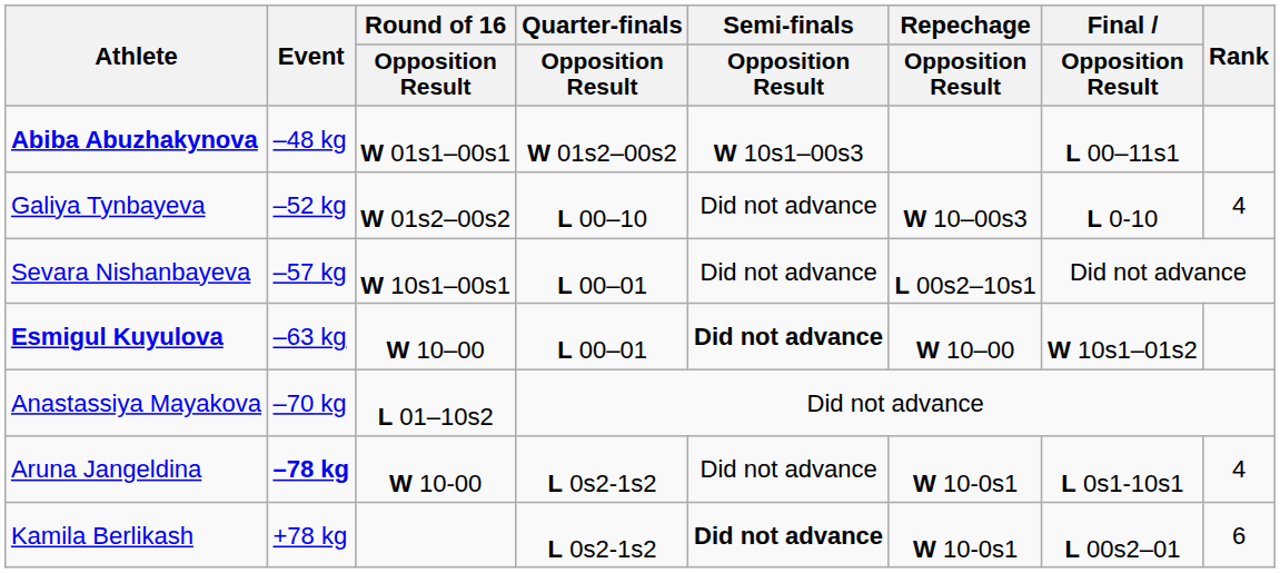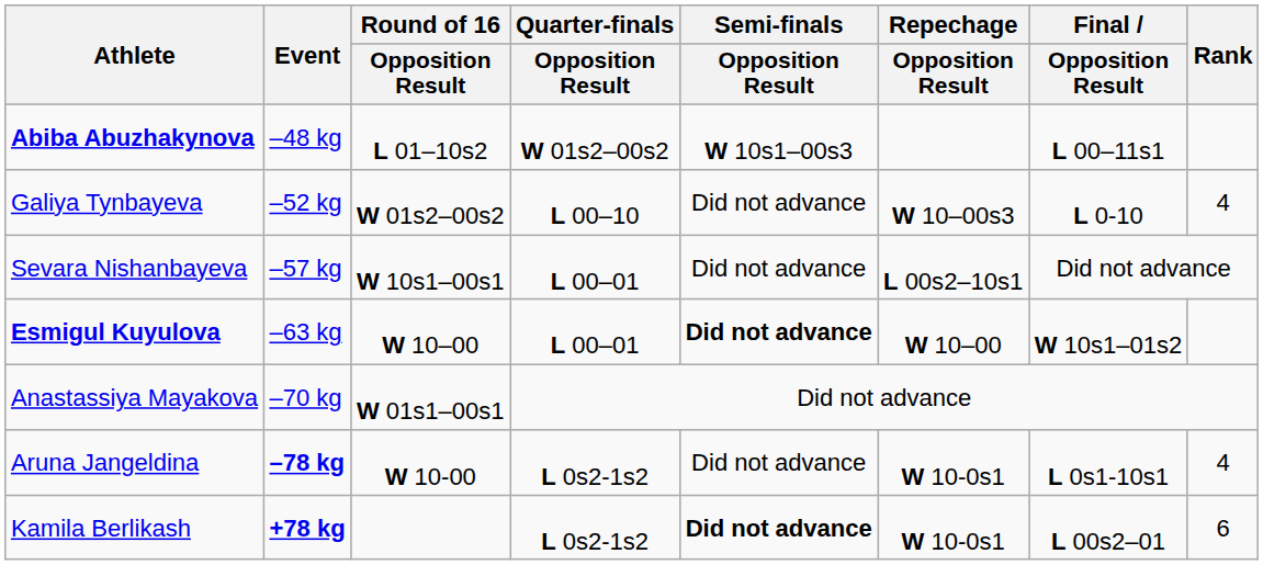Abiba Abuzhakynova | Round of 16 / Opposition Result: W 01s1–00s1 -> L 01–10s2
Anastassiya Mayakova | Round of 16 / Opposition Result: L 01–10s2 -> W 01s1–00s1
Kamila Berlikash | Event: normal -> bold
